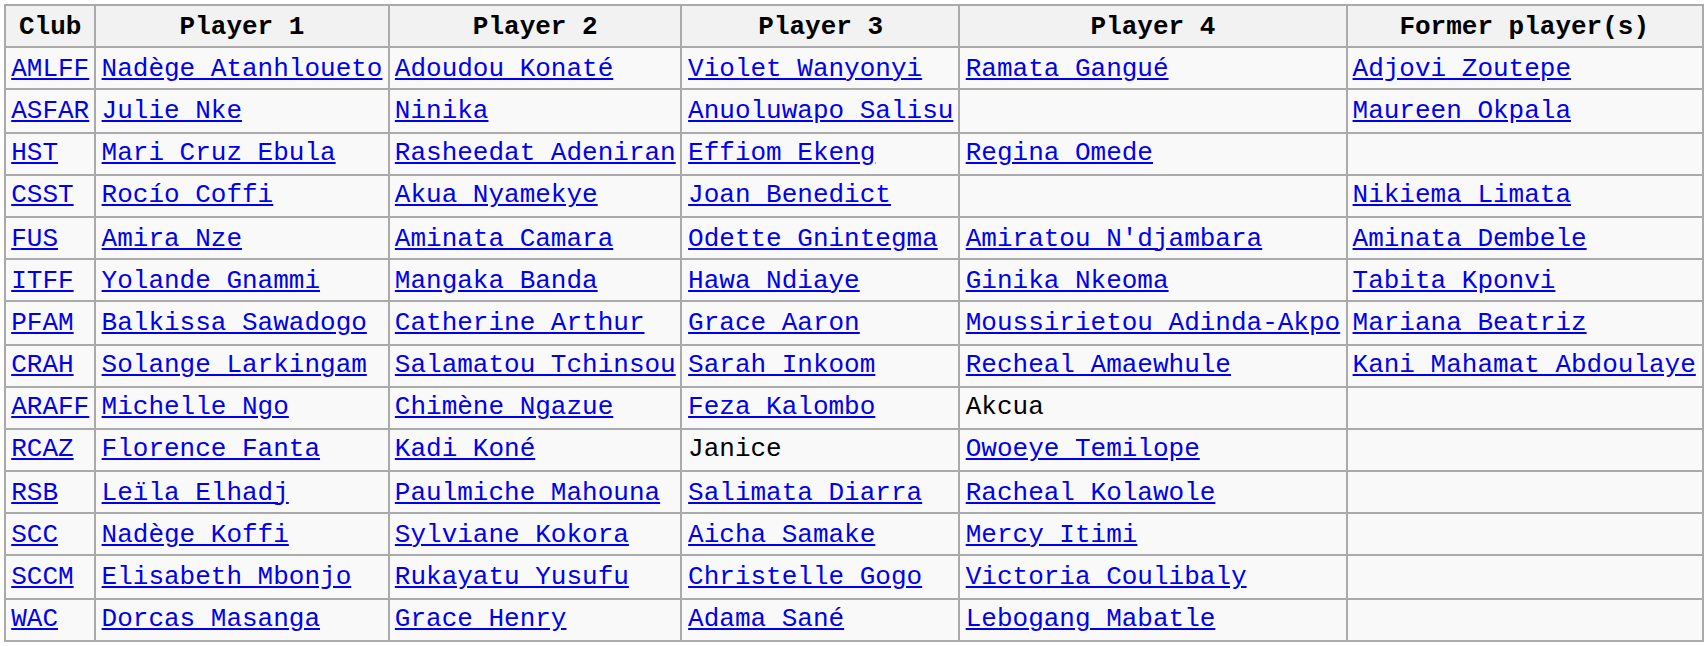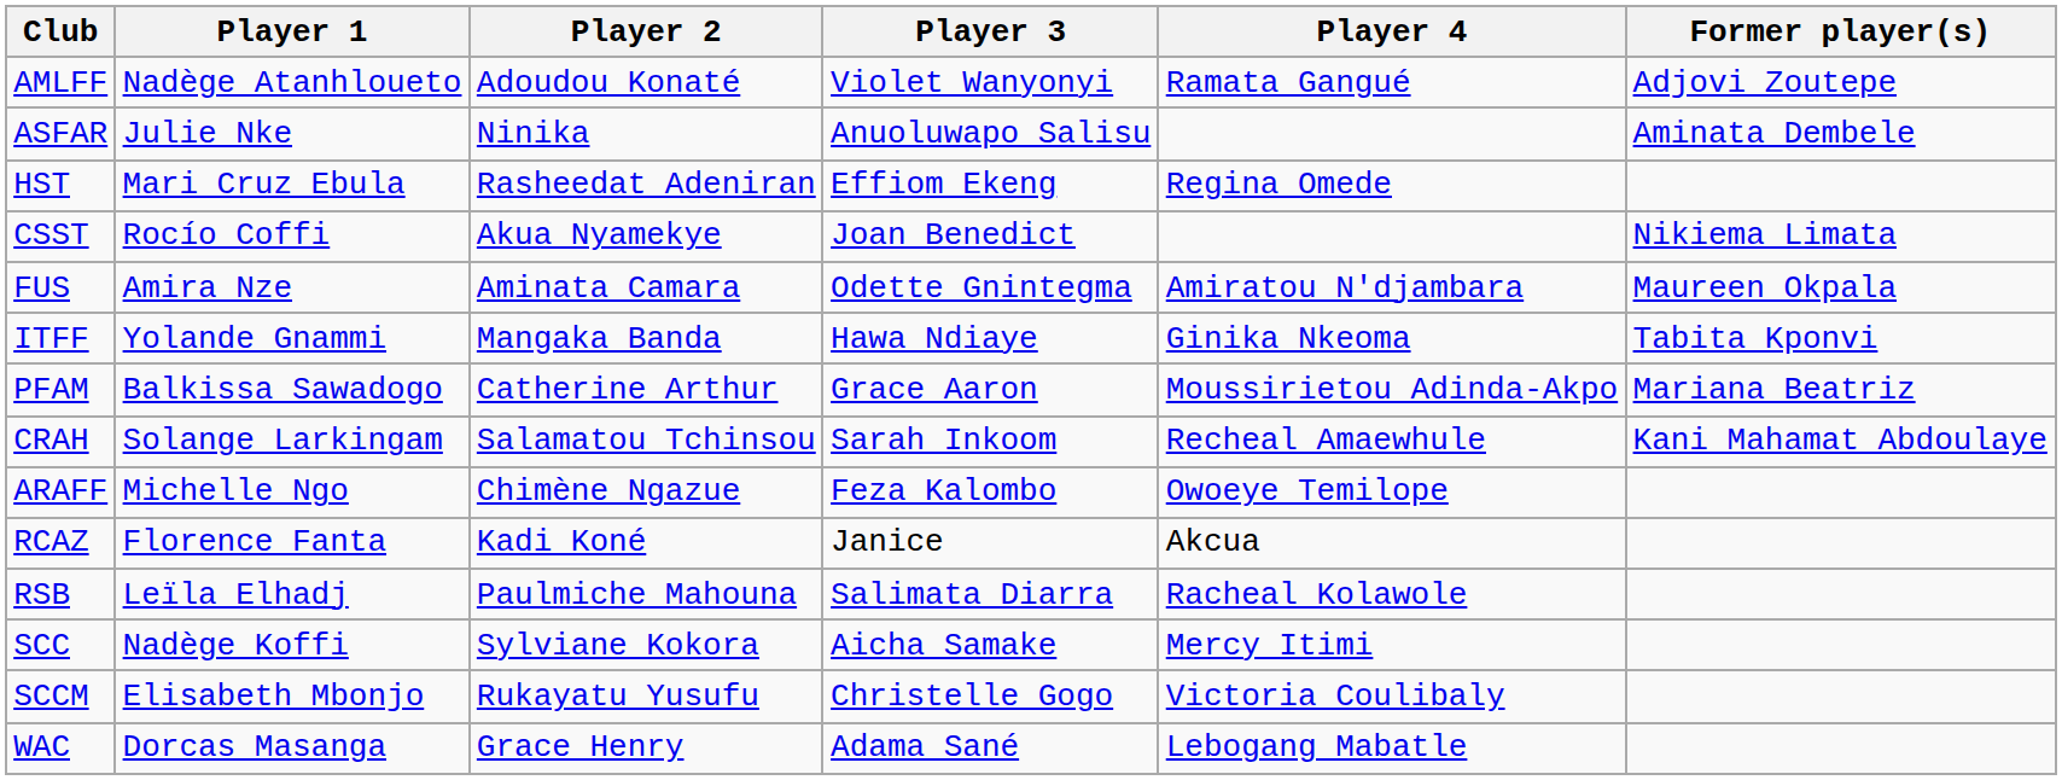ASFAR | Former player(s): Maureen Okpala -> Aminata Dembele
FUS | Former player(s): Aminata Dembele -> Maureen Okpala
ARAFF | Player 4: Akcua -> Owoeye Temilope
RCAZ | Player 4: Owoeye Temilope -> Akcua
